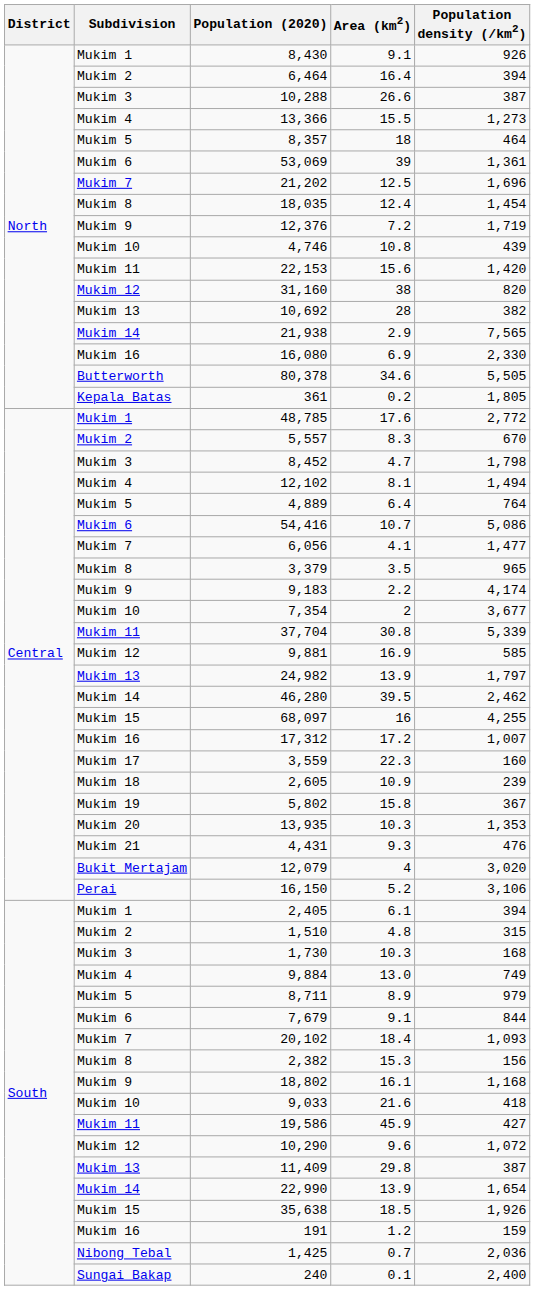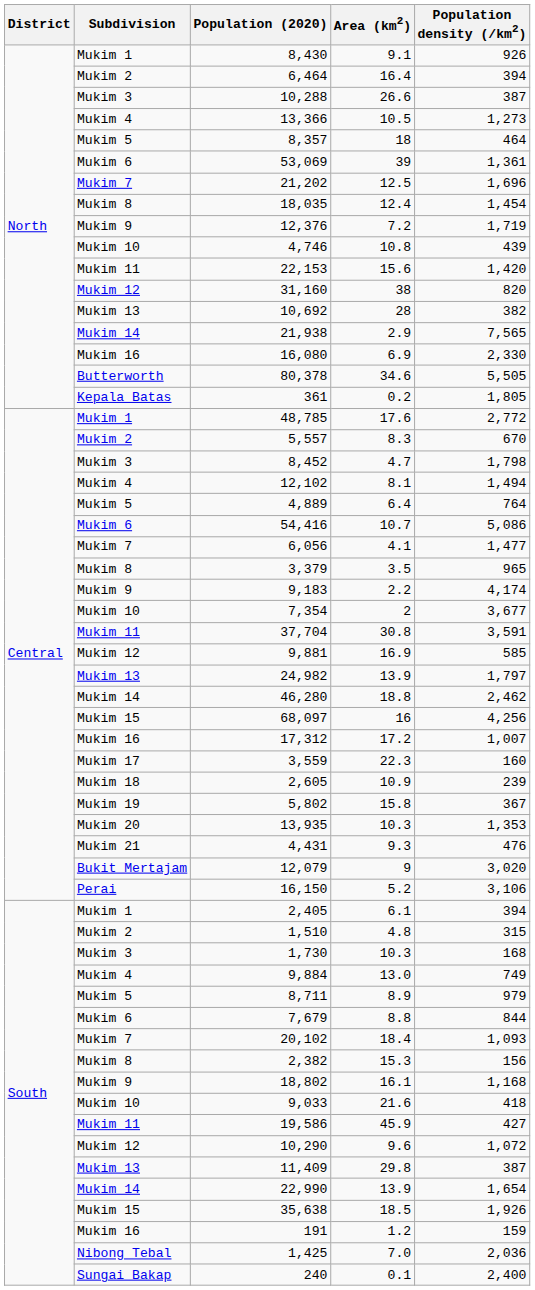13,366 | Area (km2): 15.5 -> 10.5
37,704 | Population density (/km2): 5,339 -> 3,591
46,280 | Area (km2): 39.5 -> 18.8
68,097 | Population density (/km2): 4,255 -> 4,256
12,079 | Area (km2): 4 -> 9
7,679 | Area (km2): 9.1 -> 8.8
1,425 | Area (km2): 0.7 -> 7.0
